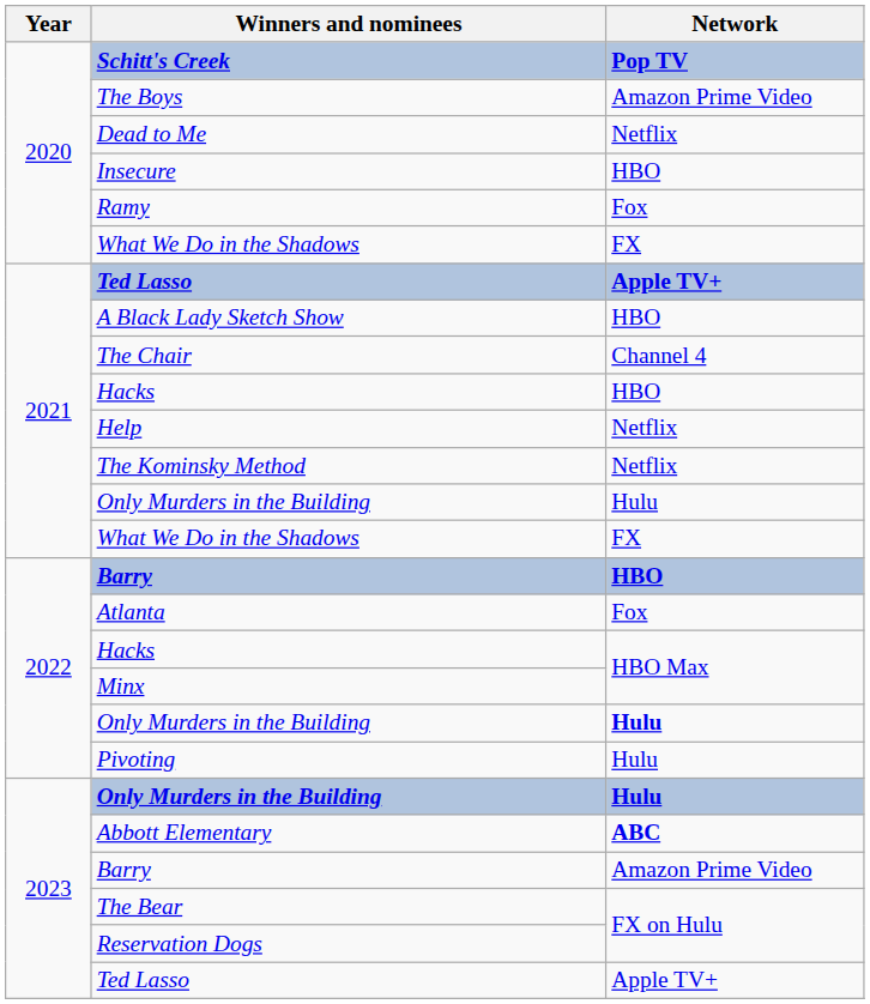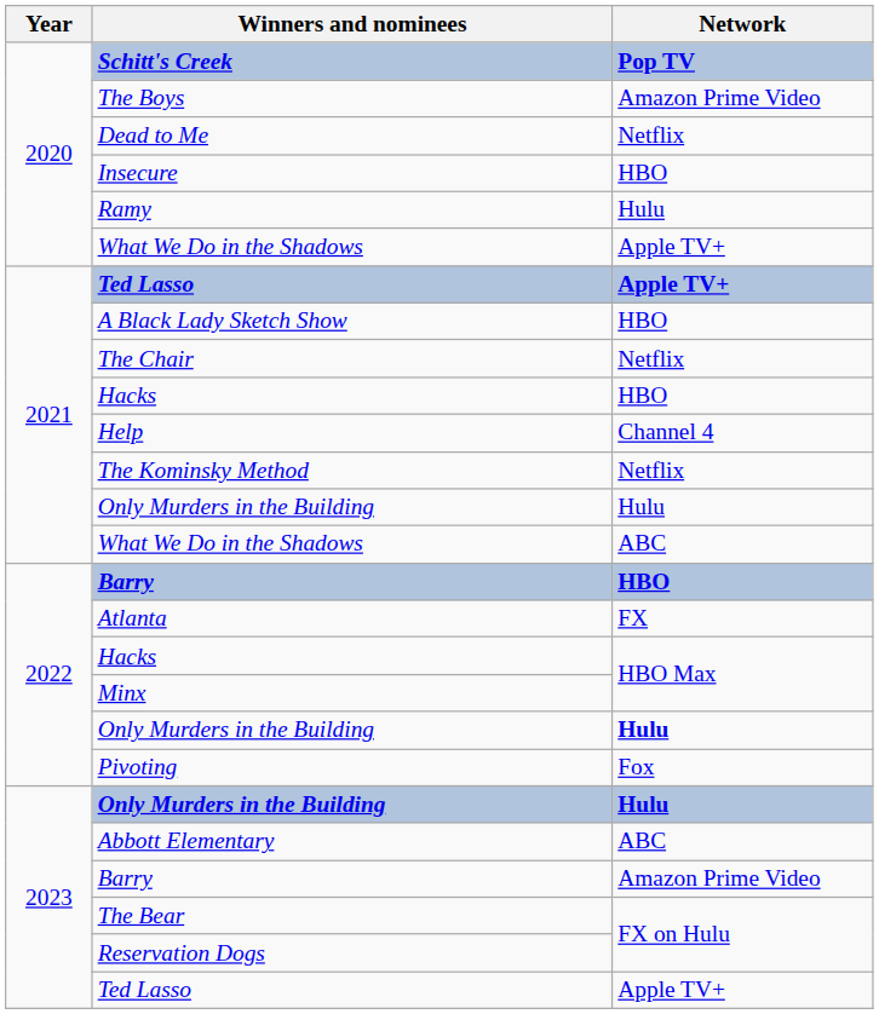Ramy | Network: Fox -> Hulu
2020 / What We Do in the Shadows | Network: FX -> Apple TV+
The Chair | Network: Channel 4 -> Netflix
Help | Network: Netflix -> Channel 4
2021 / What We Do in the Shadows | Network: FX -> ABC
Atlanta | Network: Fox -> FX
Pivoting | Network: Hulu -> Fox
Abbott Elementary | Network: bold -> normal
